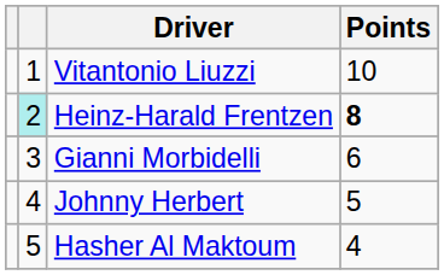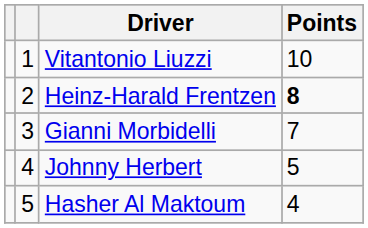Heinz-Harald Frentzen | column 2: paleturquoise background -> no background
Gianni Morbidelli | Points: 6 -> 7
